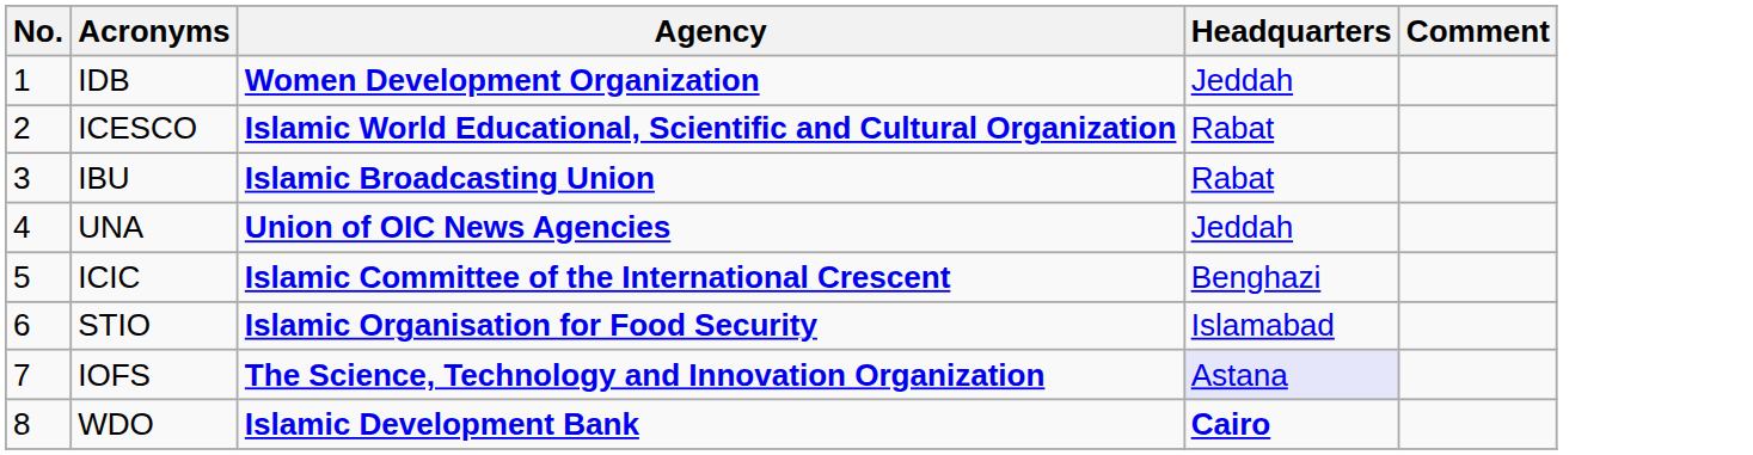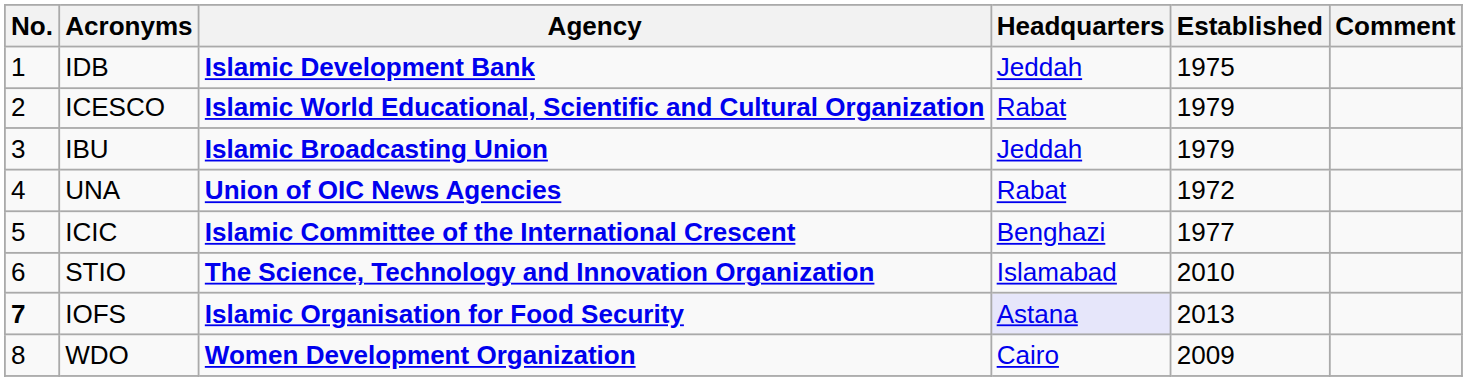+ column: Established | 1975 | 1979 | 1979 | 1972 | 1977 | 2010 | 2013 | 2009
IDB | Agency: Women Development Organization -> Islamic Development Bank
IBU | Headquarters: Rabat -> Jeddah
UNA | Headquarters: Jeddah -> Rabat
STIO | Agency: Islamic Organisation for Food Security -> The Science, Technology and Innovation Organization
IOFS | No.: normal -> bold
IOFS | Agency: The Science, Technology and Innovation Organization -> Islamic Organisation for Food Security
WDO | Agency: Islamic Development Bank -> Women Development Organization
WDO | Headquarters: bold -> normal
